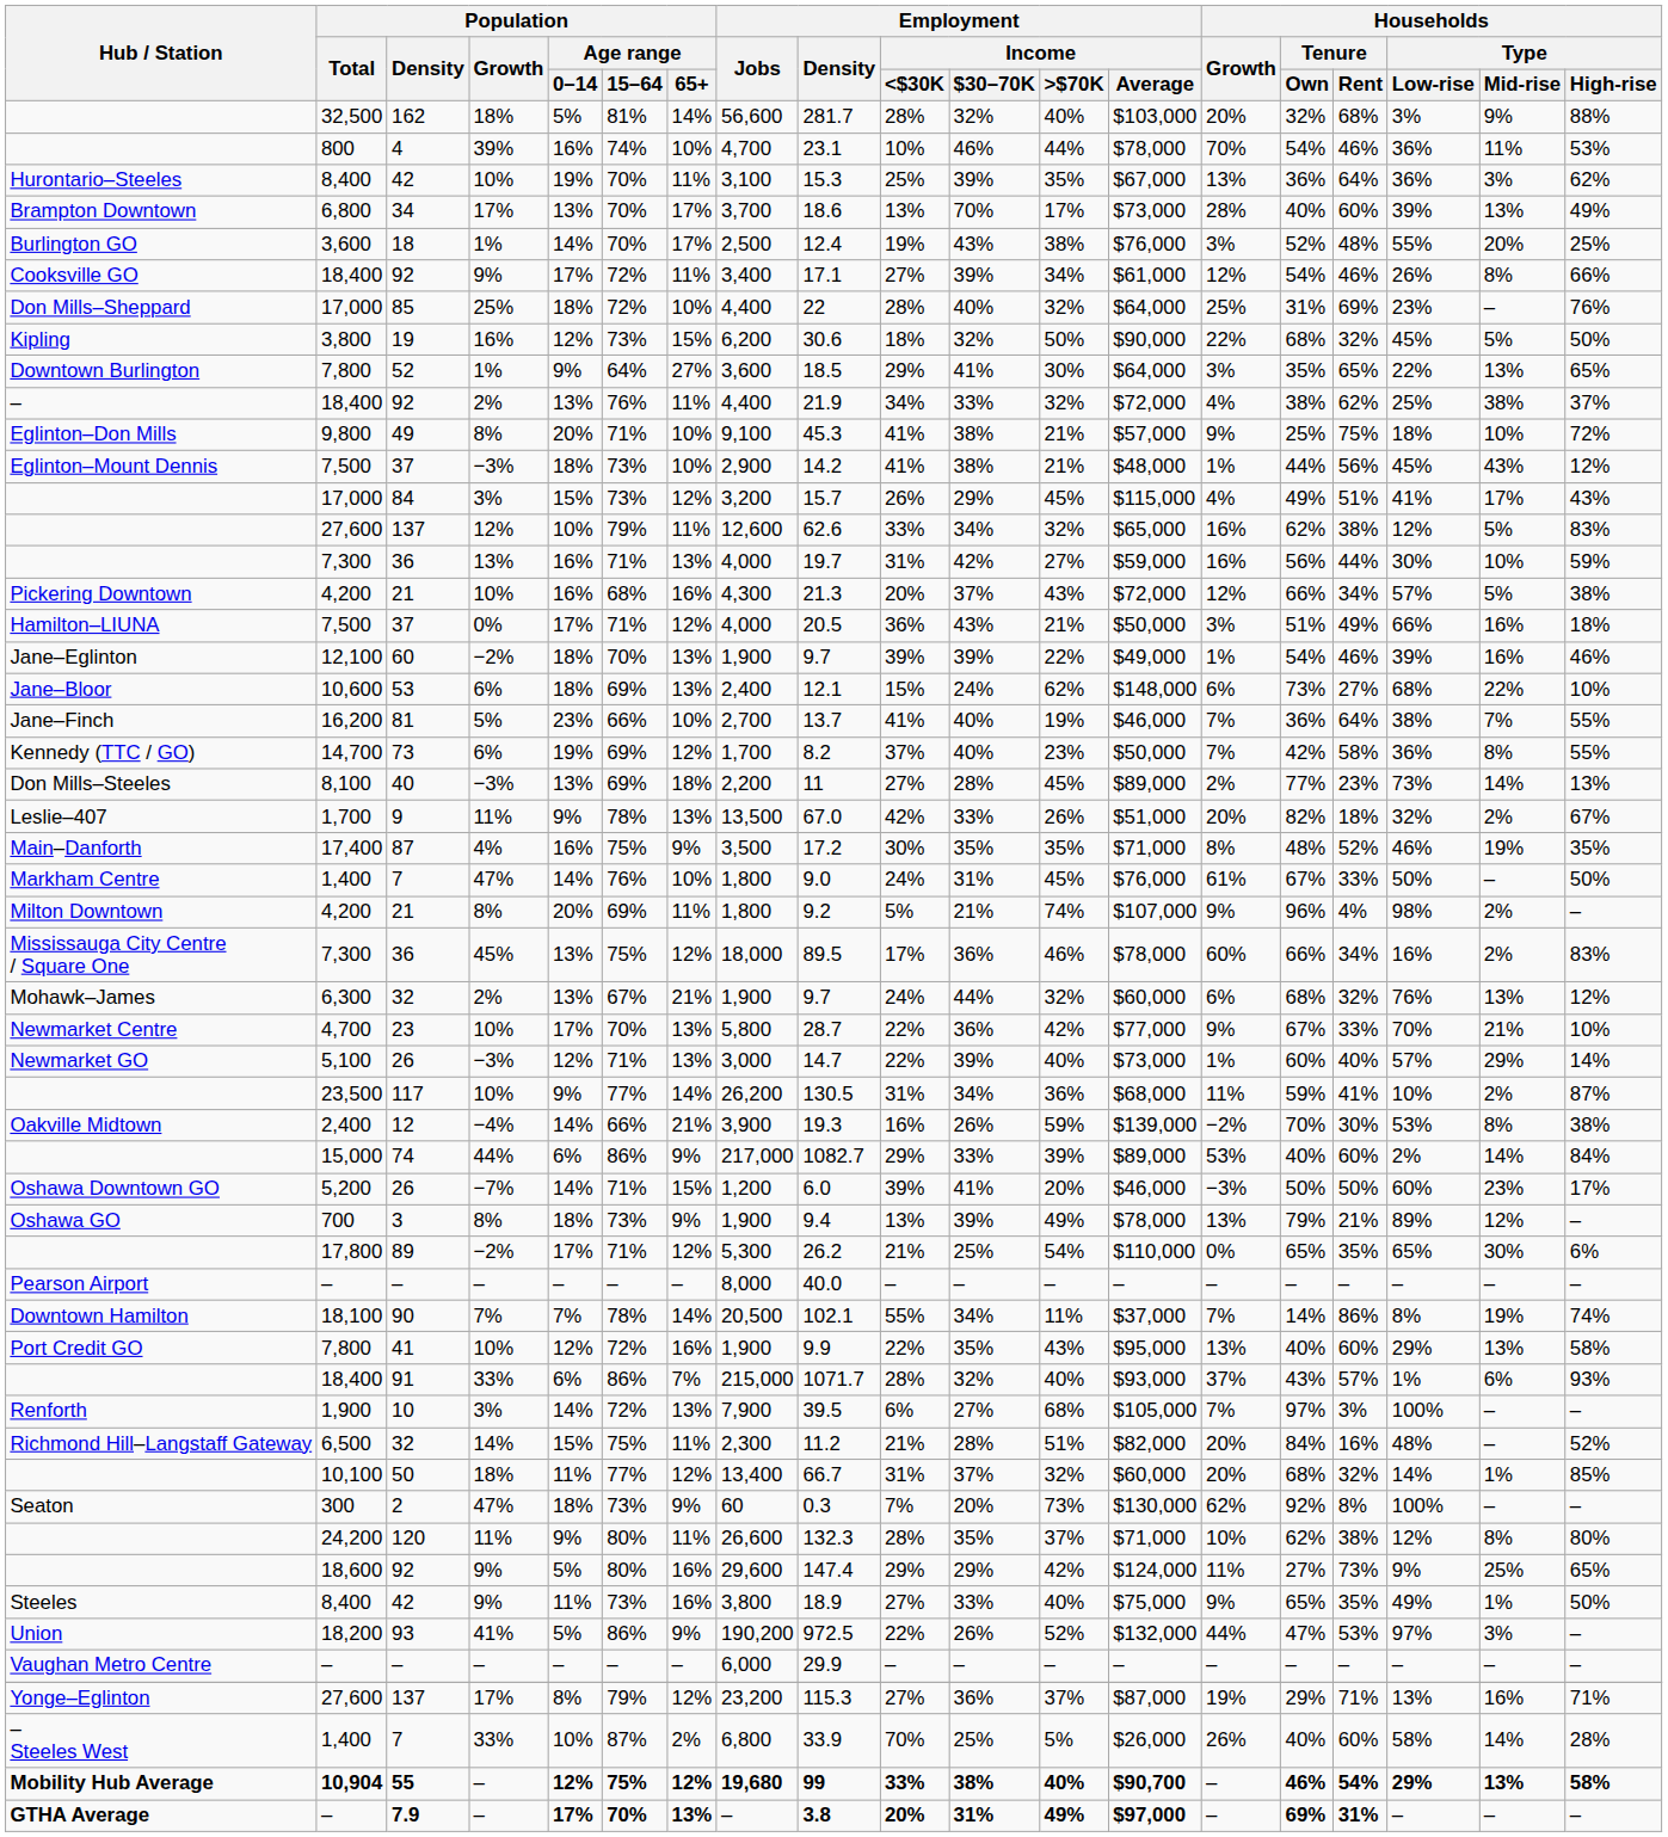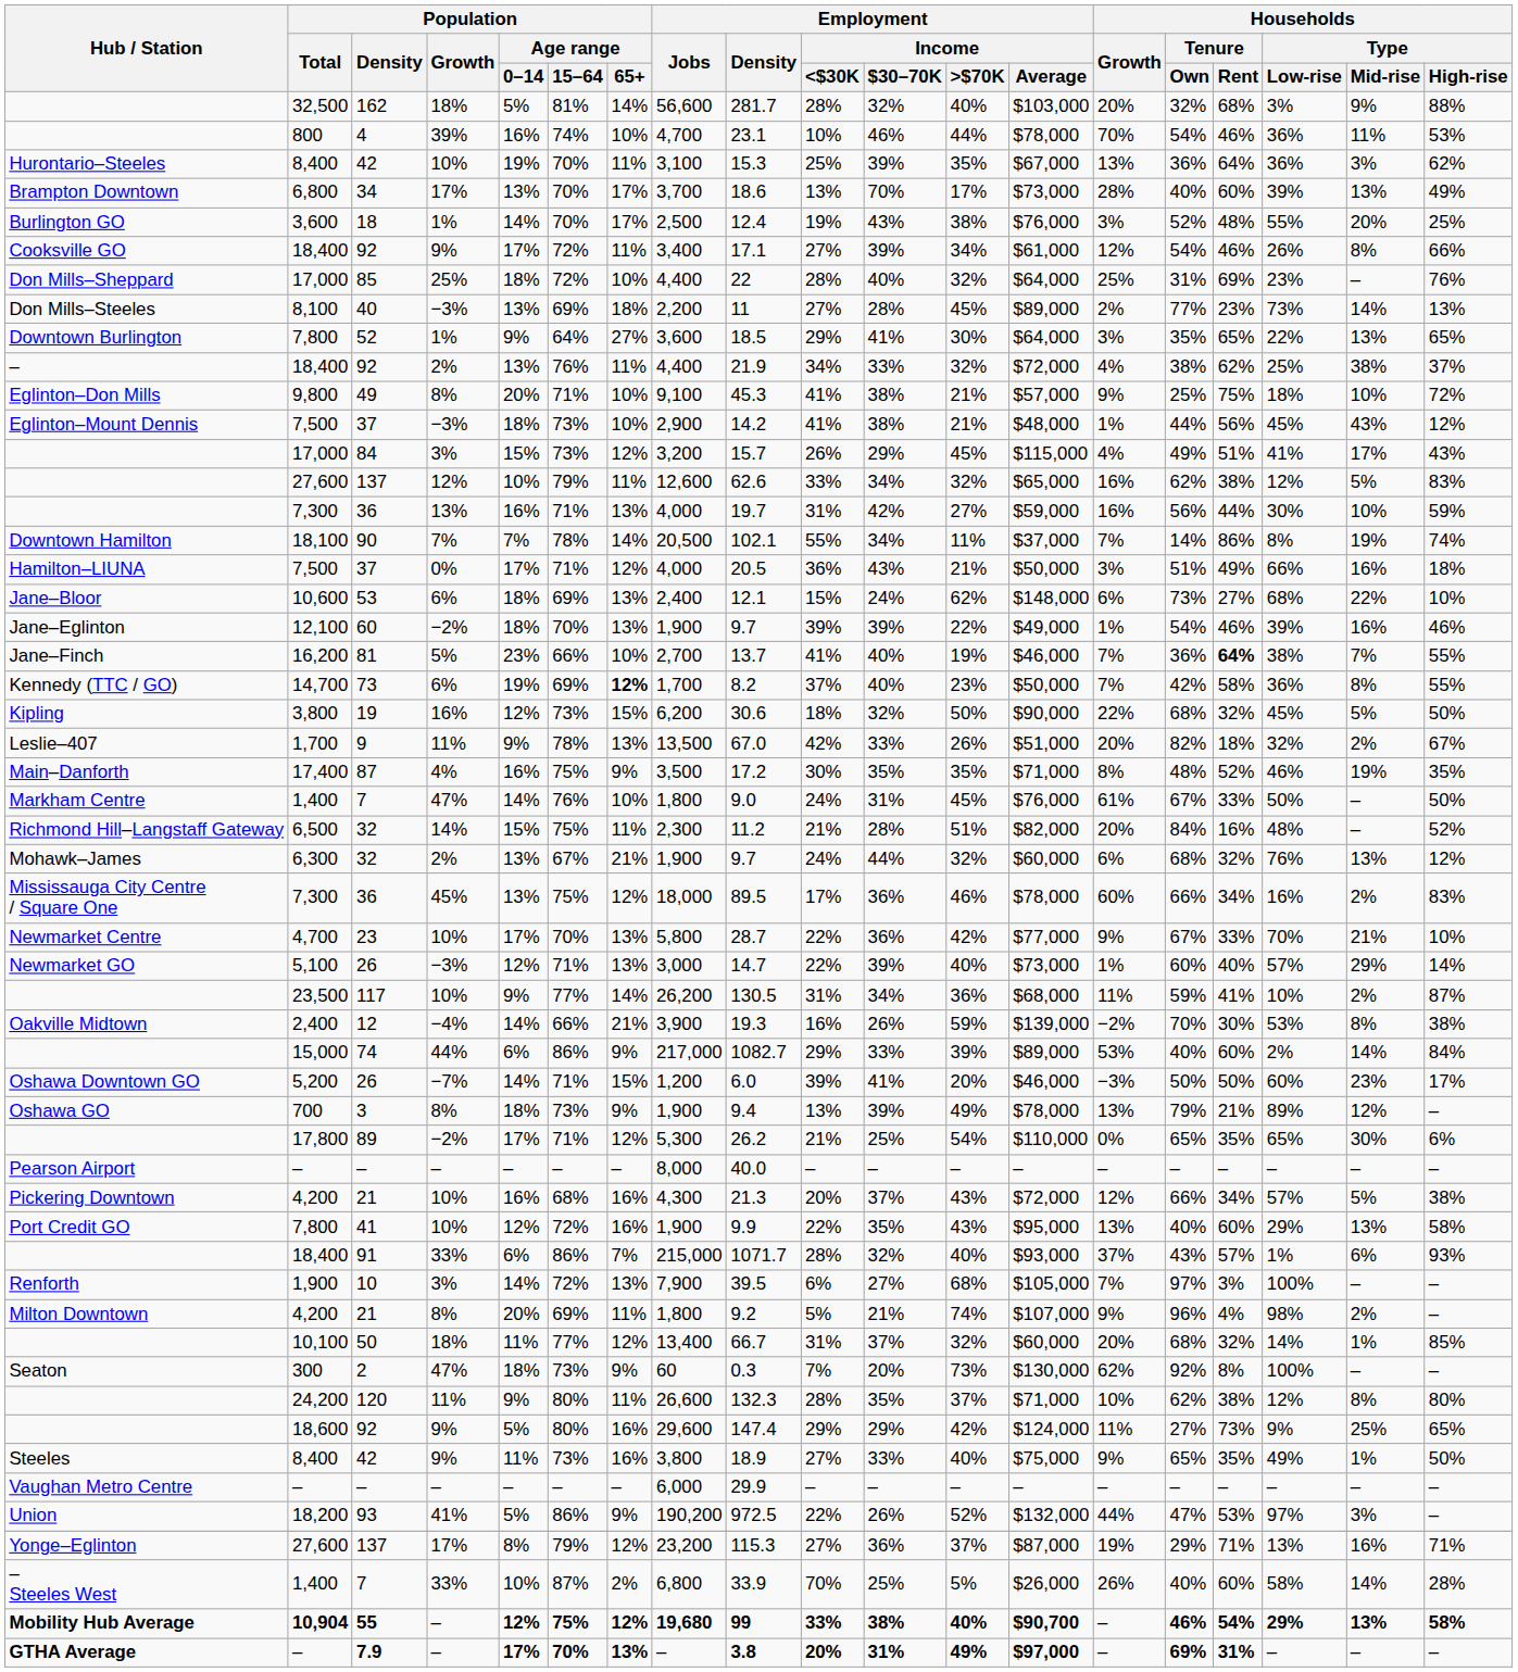rows swapped: Don Mills–Steeles <-> Kipling
rows swapped: Downtown Hamilton <-> Pickering Downtown
rows swapped: Jane–Bloor <-> Jane–Eglinton
Jane–Finch | Households / Tenure / Rent: normal -> bold
Kennedy (TTC / GO) | Population / Age range / 65+: normal -> bold
rows swapped: Milton Downtown <-> Richmond Hill–Langstaff Gateway
rows swapped: Mississauga City Centre / Square One <-> Mohawk–James
rows swapped: Union <-> Vaughan Metro Centre
